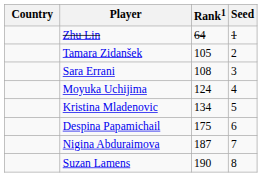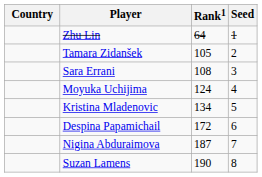Despina Papamichail | Rank1: 175 -> 172
